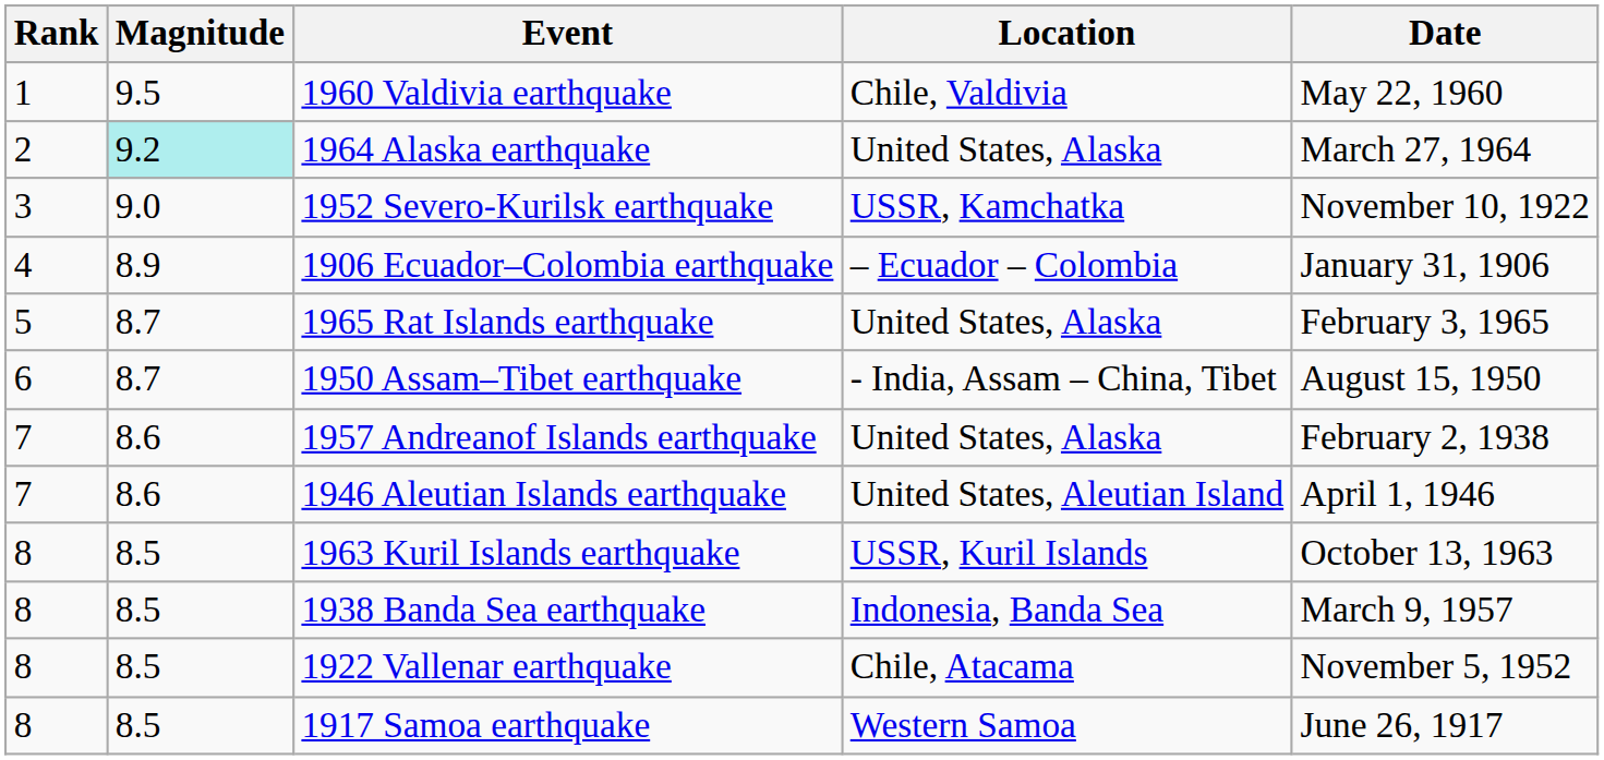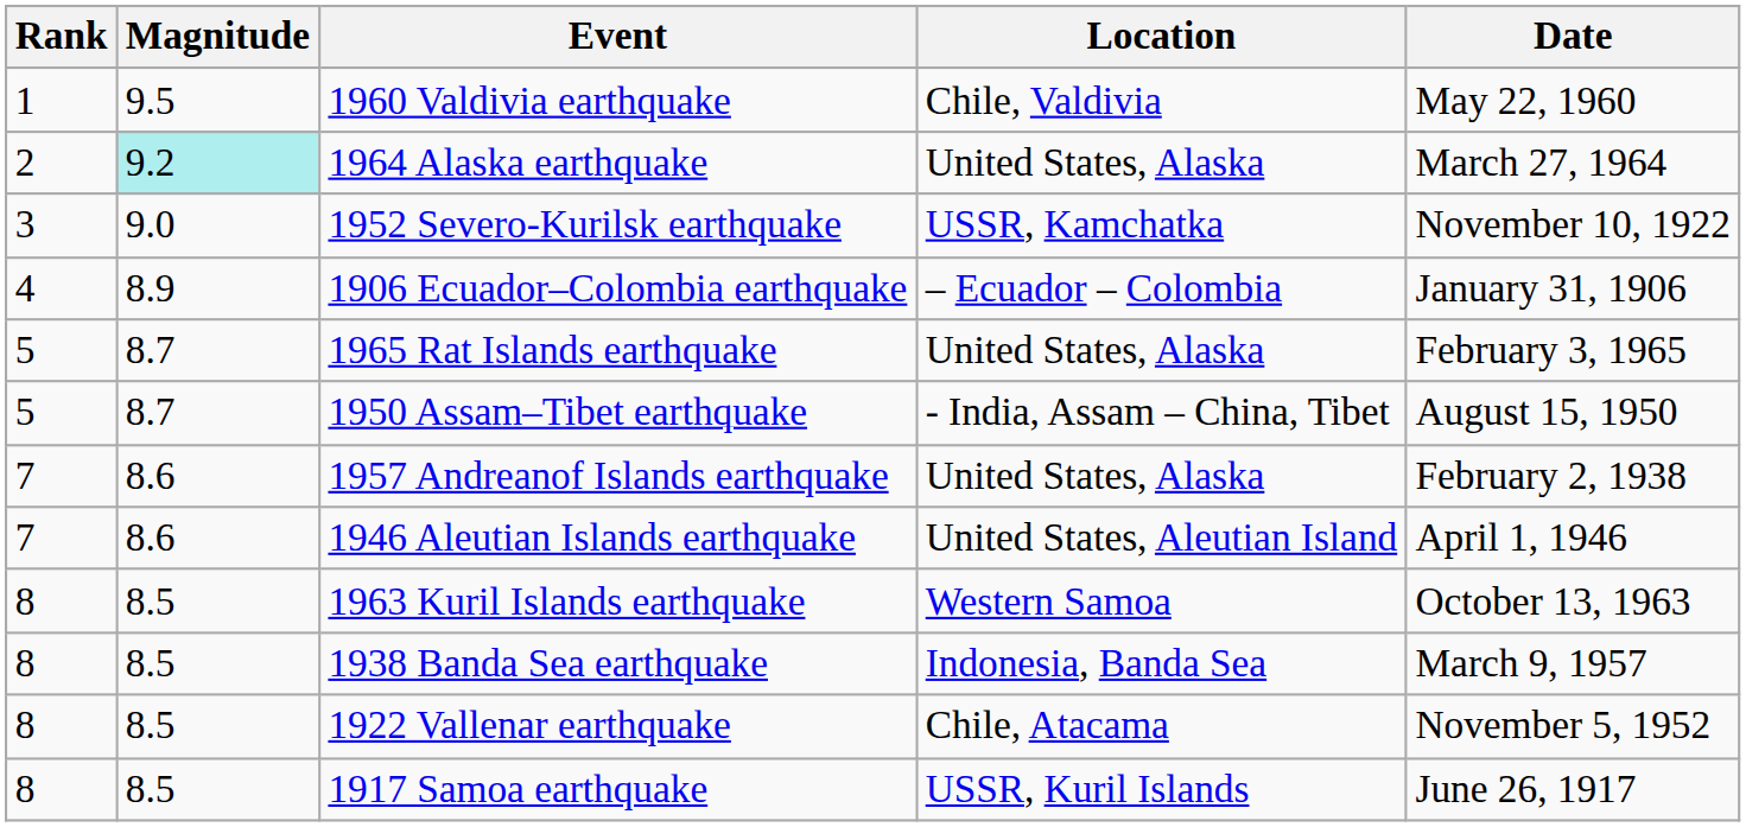1950 Assam–Tibet earthquake | Rank: 6 -> 5
1963 Kuril Islands earthquake | Location: USSR, Kuril Islands -> Western Samoa
1917 Samoa earthquake | Location: Western Samoa -> USSR, Kuril Islands
